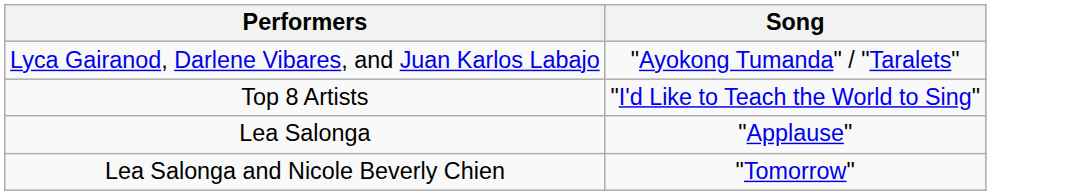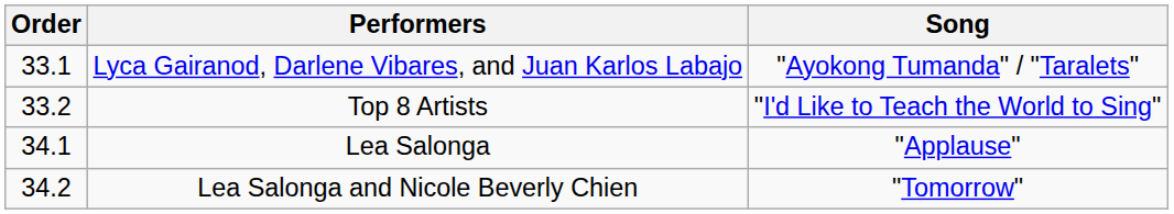+ column: Order | 33.1 | 33.2 | 34.1 | 34.2
